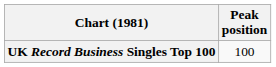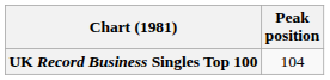UK Record Business Singles Top 100 | Peak position: 100 -> 104
